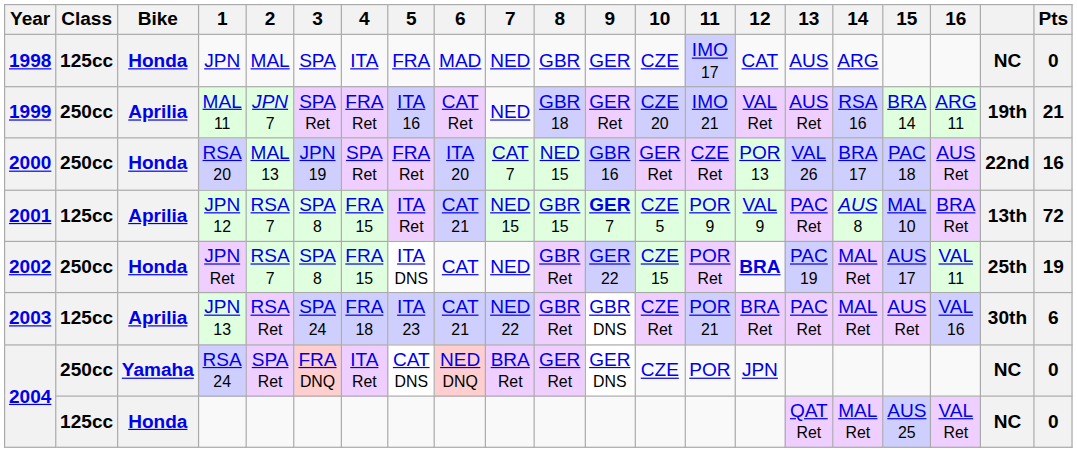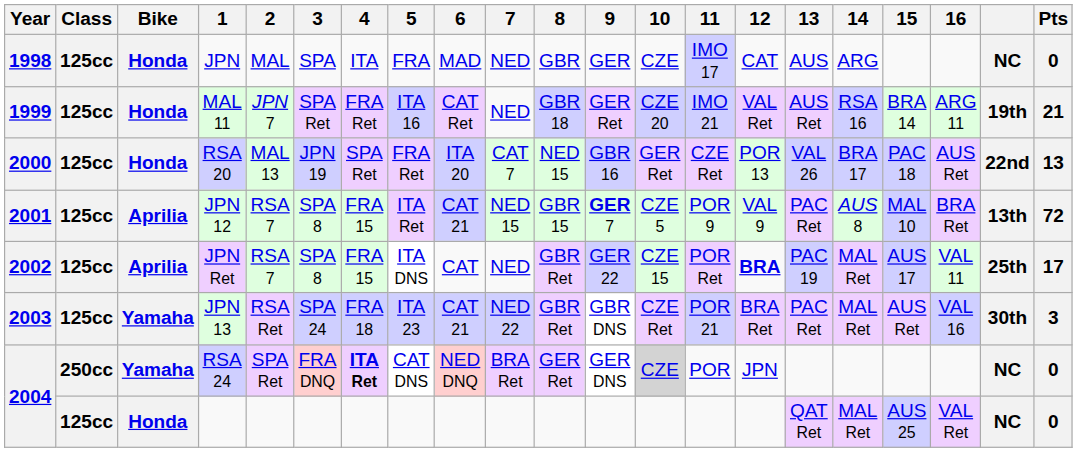MAL 11 | Class: 250cc -> 125cc
MAL 11 | Bike: Aprilia -> Honda
RSA 20 | Class: 250cc -> 125cc
RSA 20 | Pts: 16 -> 13
JPN Ret | Class: 250cc -> 125cc
JPN Ret | Bike: Honda -> Aprilia
JPN Ret | Pts: 19 -> 17
JPN 13 | Bike: Aprilia -> Yamaha
JPN 13 | Pts: 6 -> 3
RSA 24 | 4: normal -> bold
RSA 24 | 10: no background -> lightgrey background
